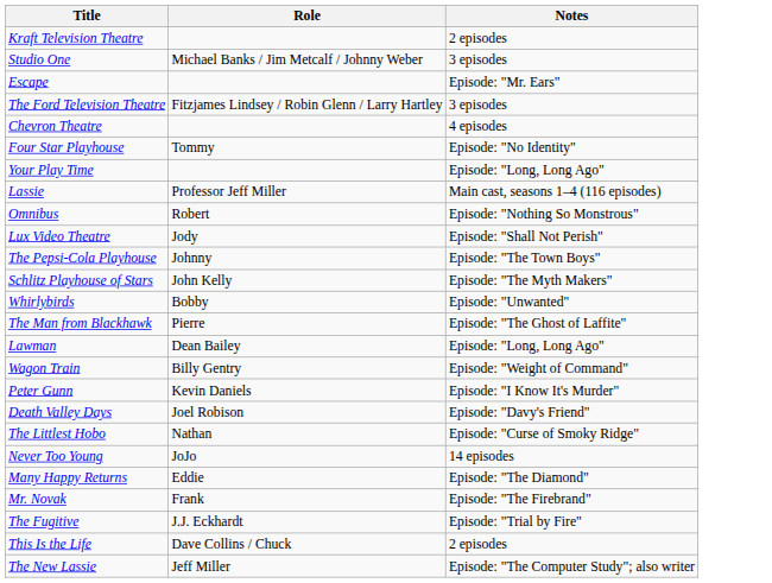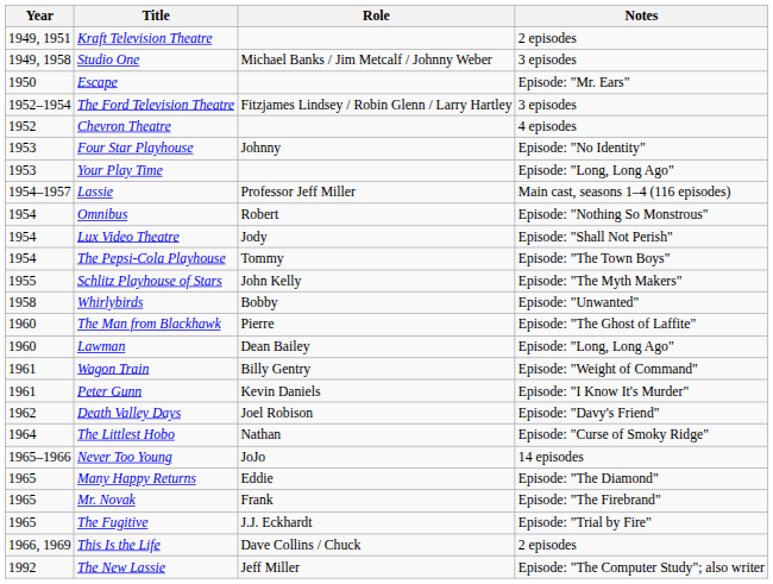+ column: Year | 1949, 1951 | 1949, 1958 | 1950 | 1952–1954 | 1952 | 1953 | 1953 | 1954–1957 | 1954 | 1954 | 1954 | 1955 | 1958 | 1960 | 1960 | 1961 | 1961 | 1962 | 1964 | 1965–1966 | 1965 | 1965 | 1965 | 1966, 1969 | 1992
Four Star Playhouse | Role: Tommy -> Johnny
The Pepsi-Cola Playhouse | Role: Johnny -> Tommy
